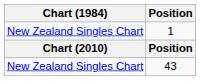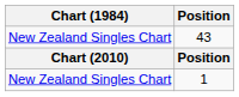rows swapped: 1 <-> 43
